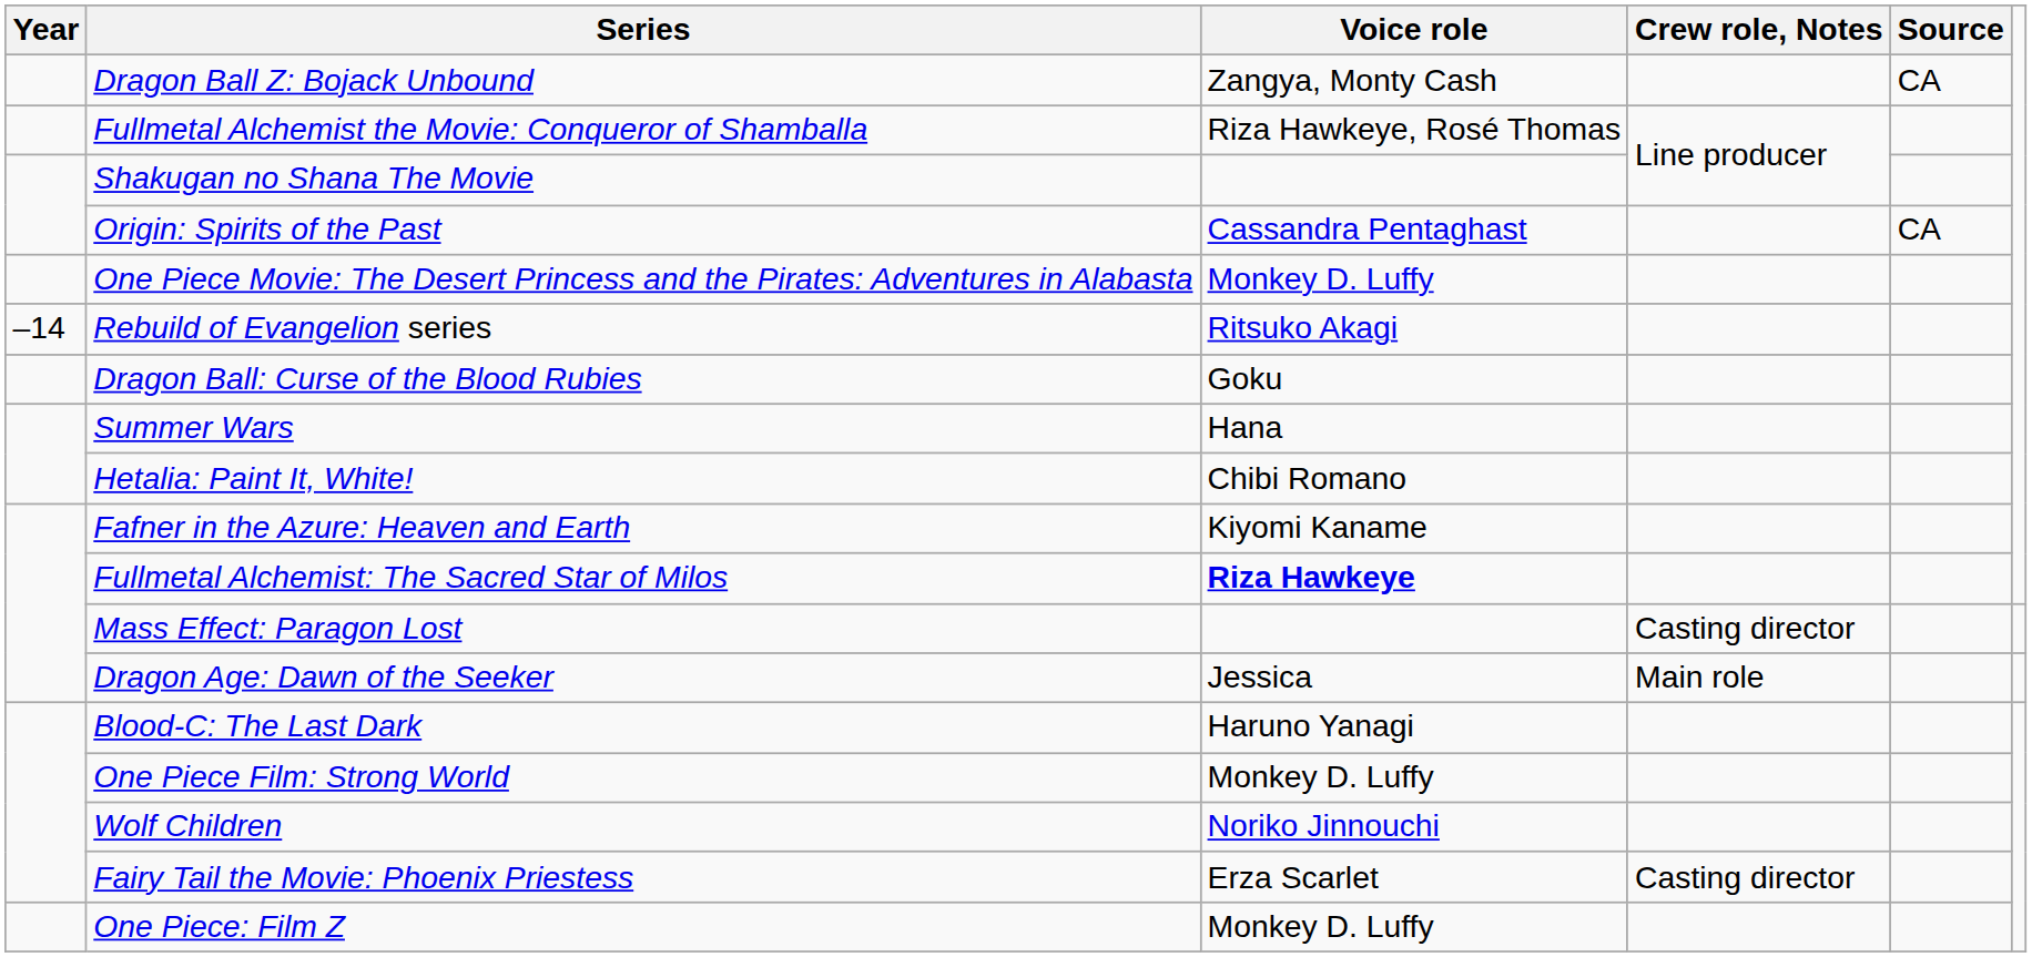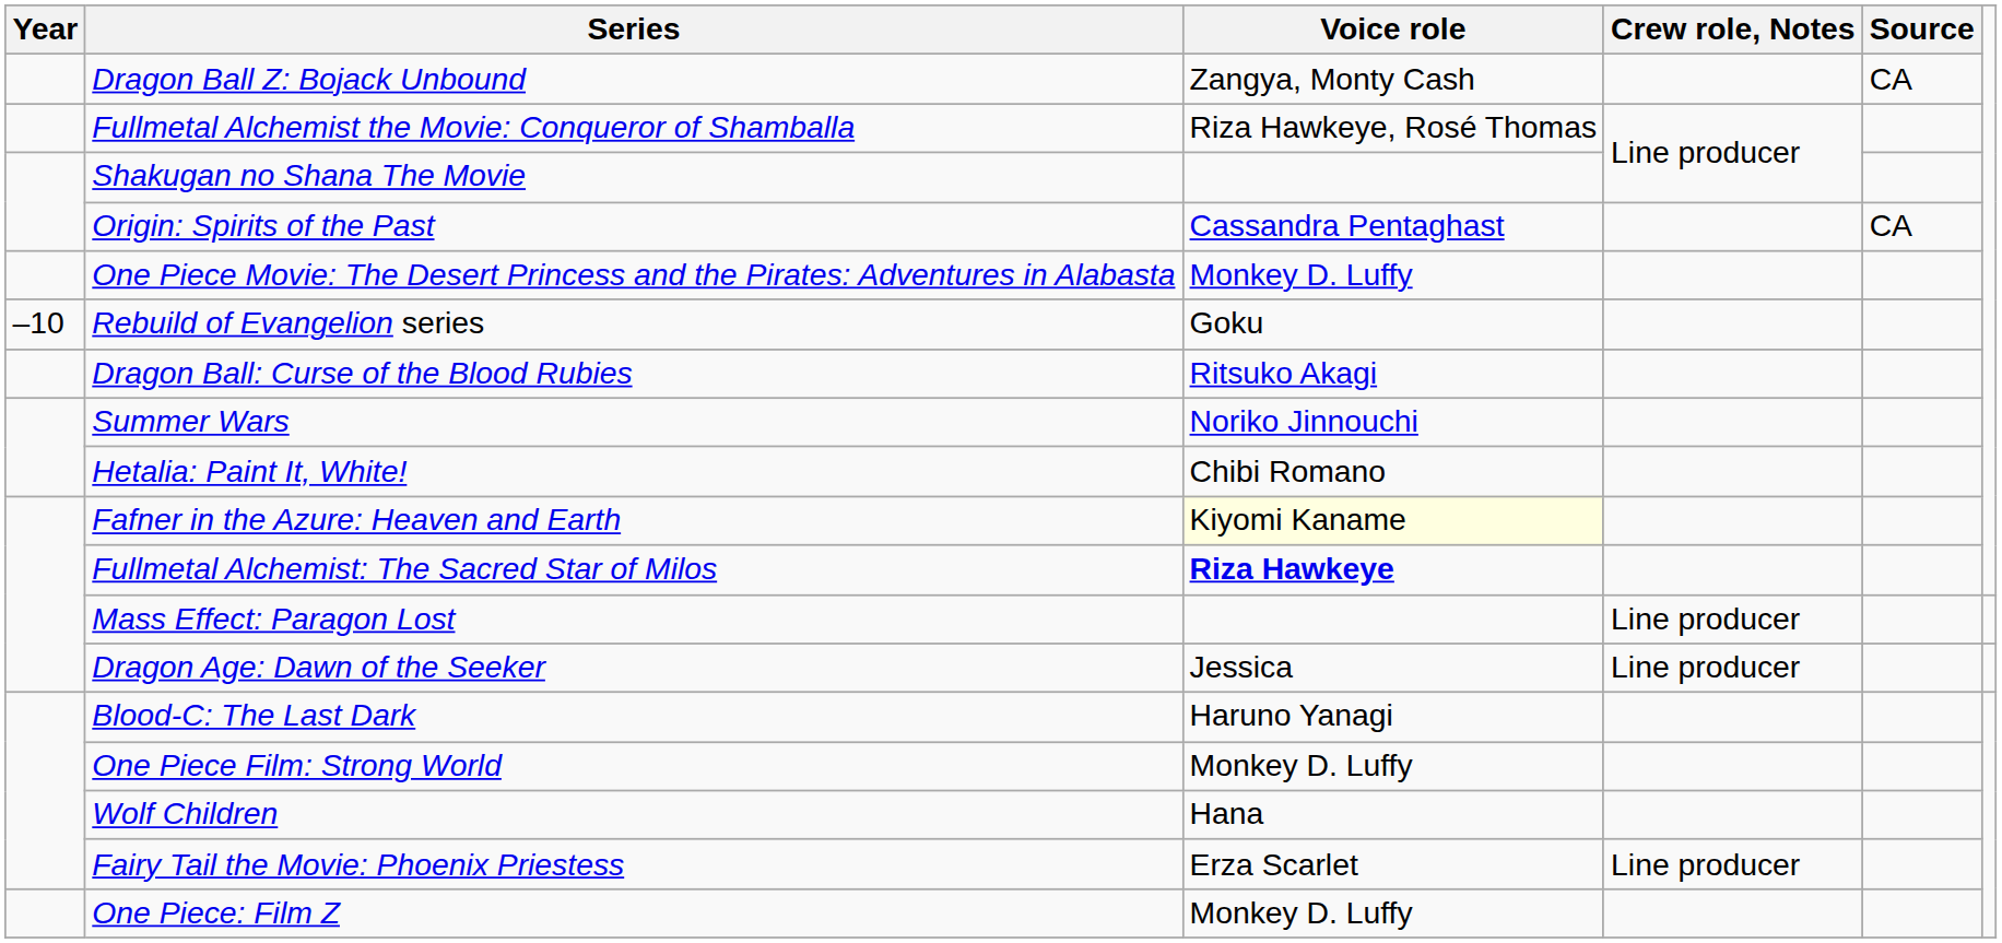Rebuild of Evangelion series | Year: –14 -> –10
Rebuild of Evangelion series | Voice role: Ritsuko Akagi -> Goku
Dragon Ball: Curse of the Blood Rubies | Voice role: Goku -> Ritsuko Akagi
Summer Wars | Voice role: Hana -> Noriko Jinnouchi
Fafner in the Azure: Heaven and Earth | Voice role: no background -> lightyellow background
Mass Effect: Paragon Lost | Crew role, Notes: Casting director -> Line producer
Dragon Age: Dawn of the Seeker | Crew role, Notes: Main role -> Line producer
Wolf Children | Voice role: Noriko Jinnouchi -> Hana
Fairy Tail the Movie: Phoenix Priestess | Crew role, Notes: Casting director -> Line producer
